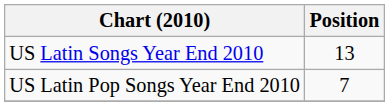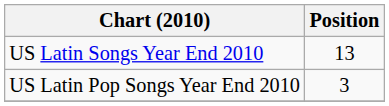US Latin Pop Songs Year End 2010 | Position: 7 -> 3
